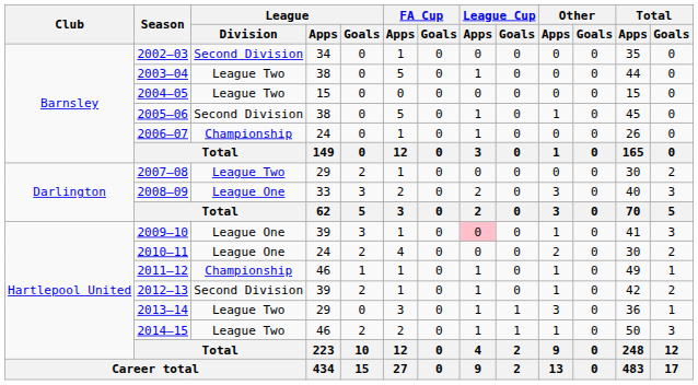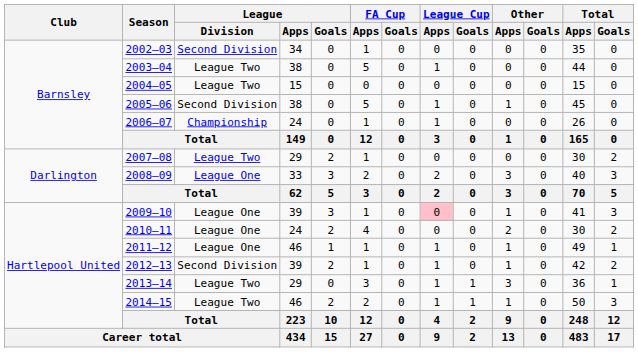2011–12 | League / Division: Championship -> League One
